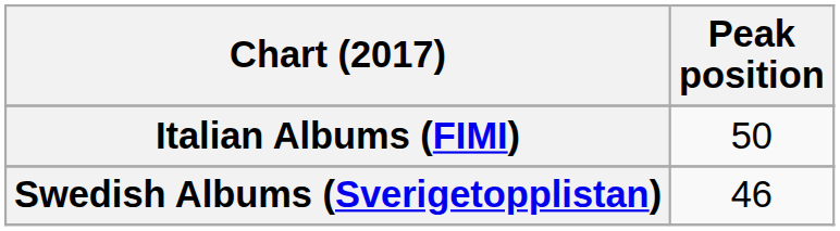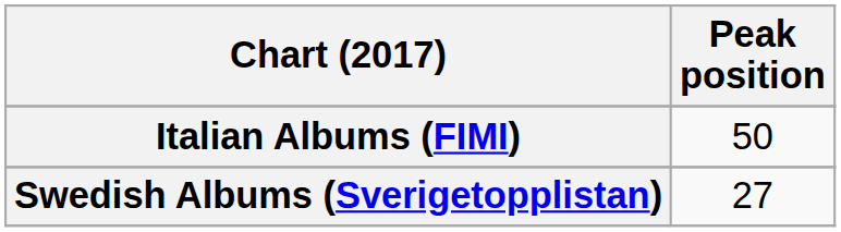Swedish Albums (Sverigetopplistan) | Peak position: 46 -> 27
